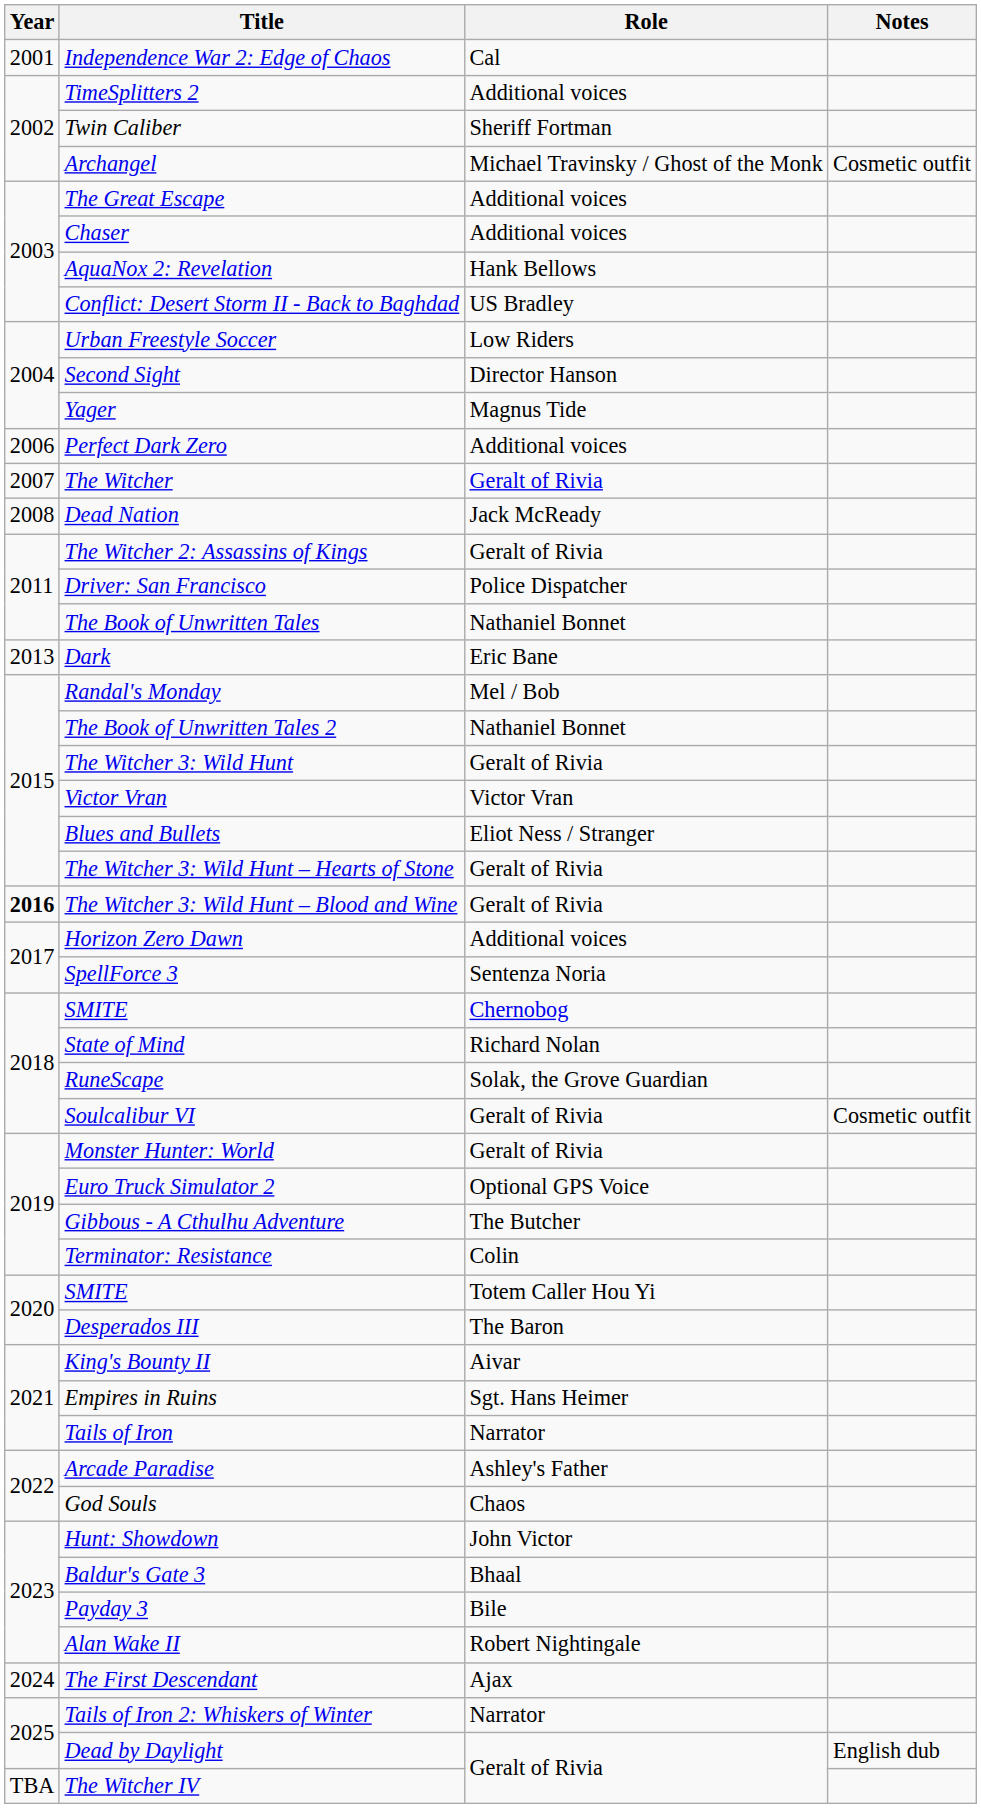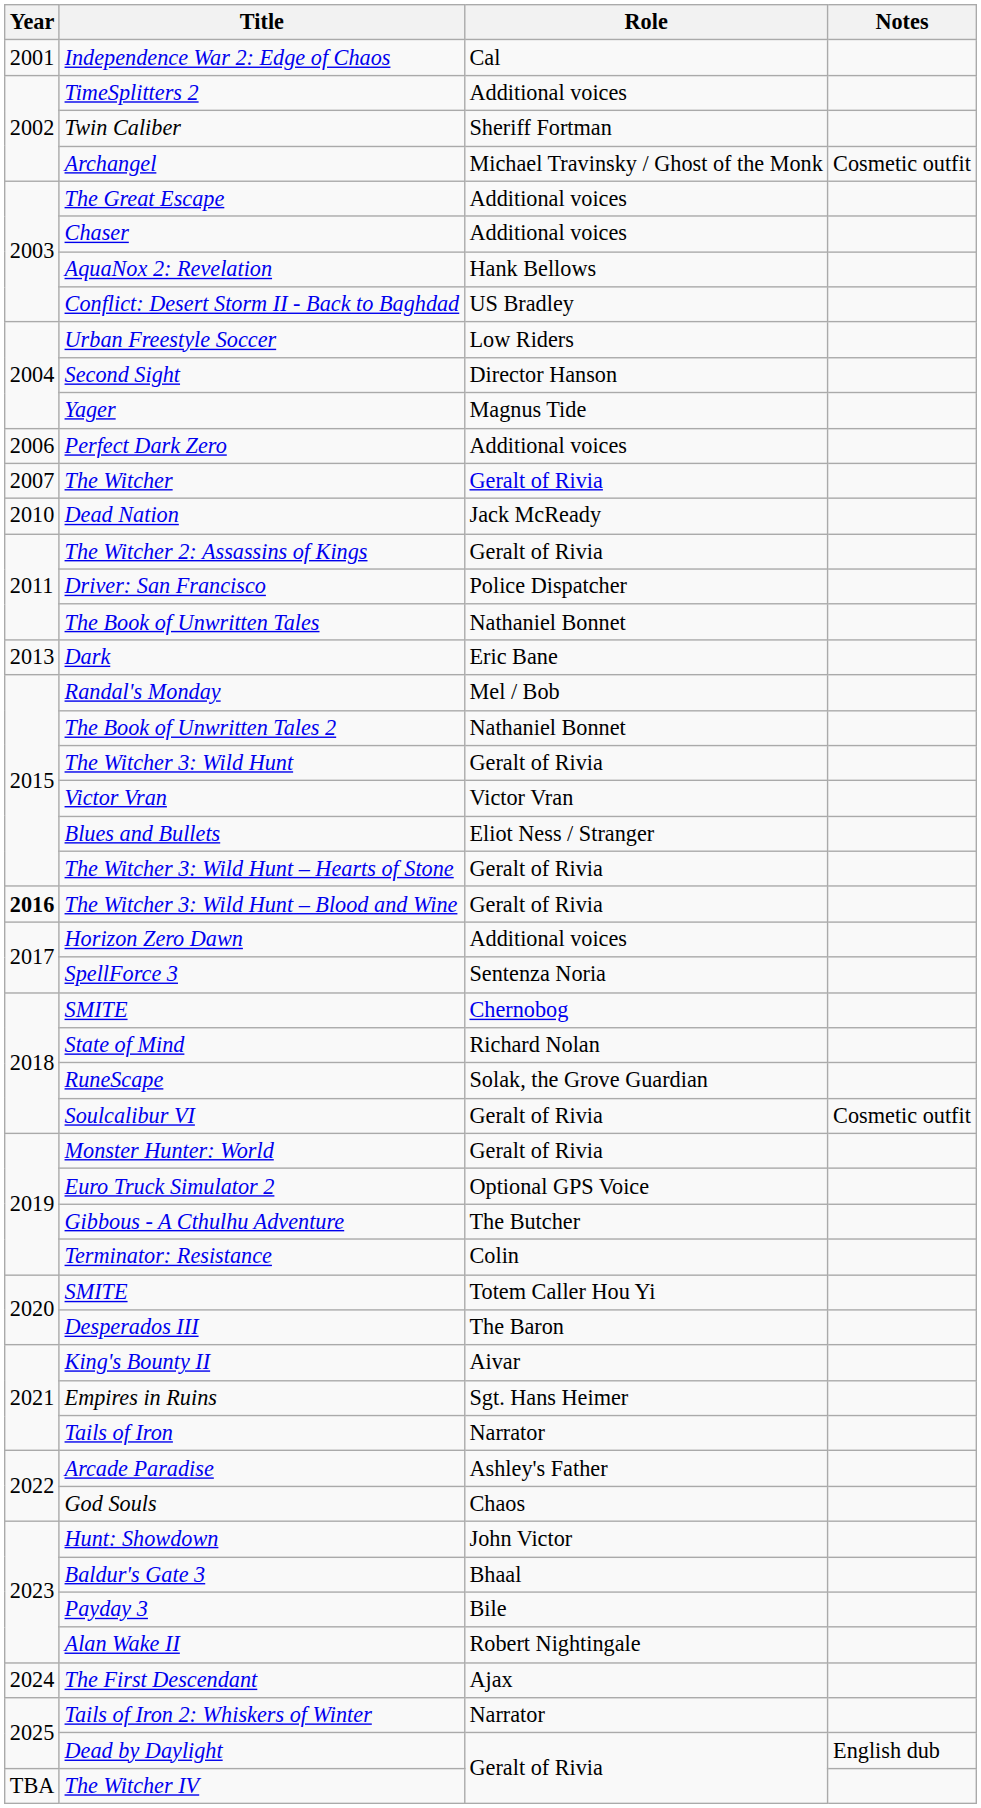Dead Nation | Year: 2008 -> 2010
